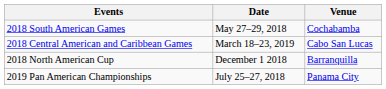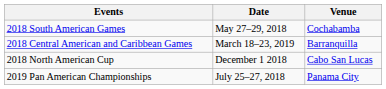2018 Central American and Caribbean Games | Venue: Cabo San Lucas -> Barranquilla
2018 North American Cup | Venue: Barranquilla -> Cabo San Lucas
